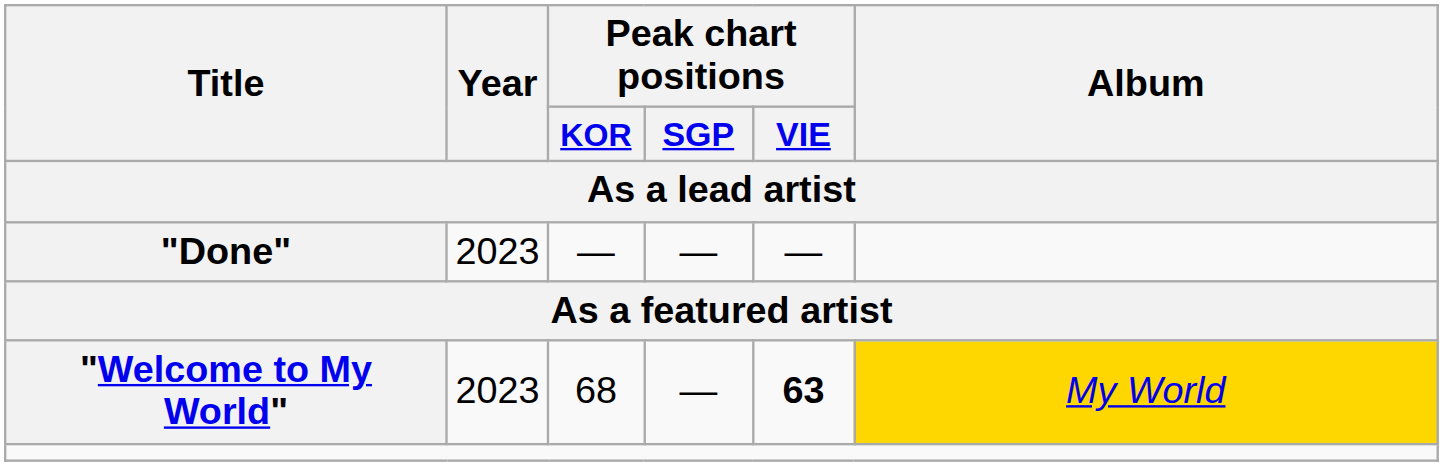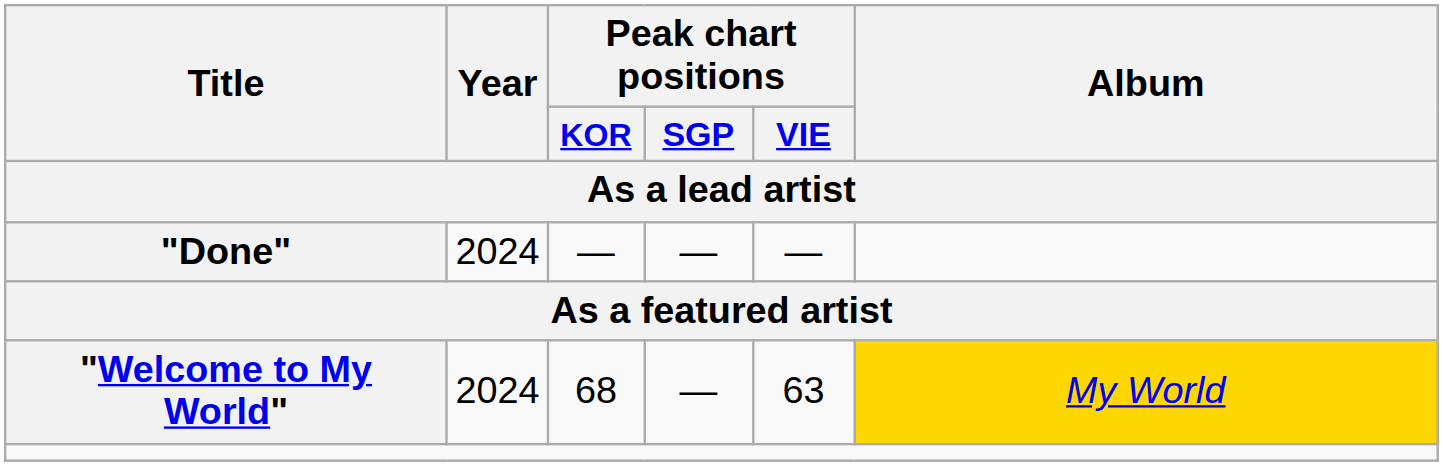"Done" | Year: 2023 -> 2024
"Welcome to My World" | Year: 2023 -> 2024
"Welcome to My World" | Peak chart positions / VIE: bold -> normal
